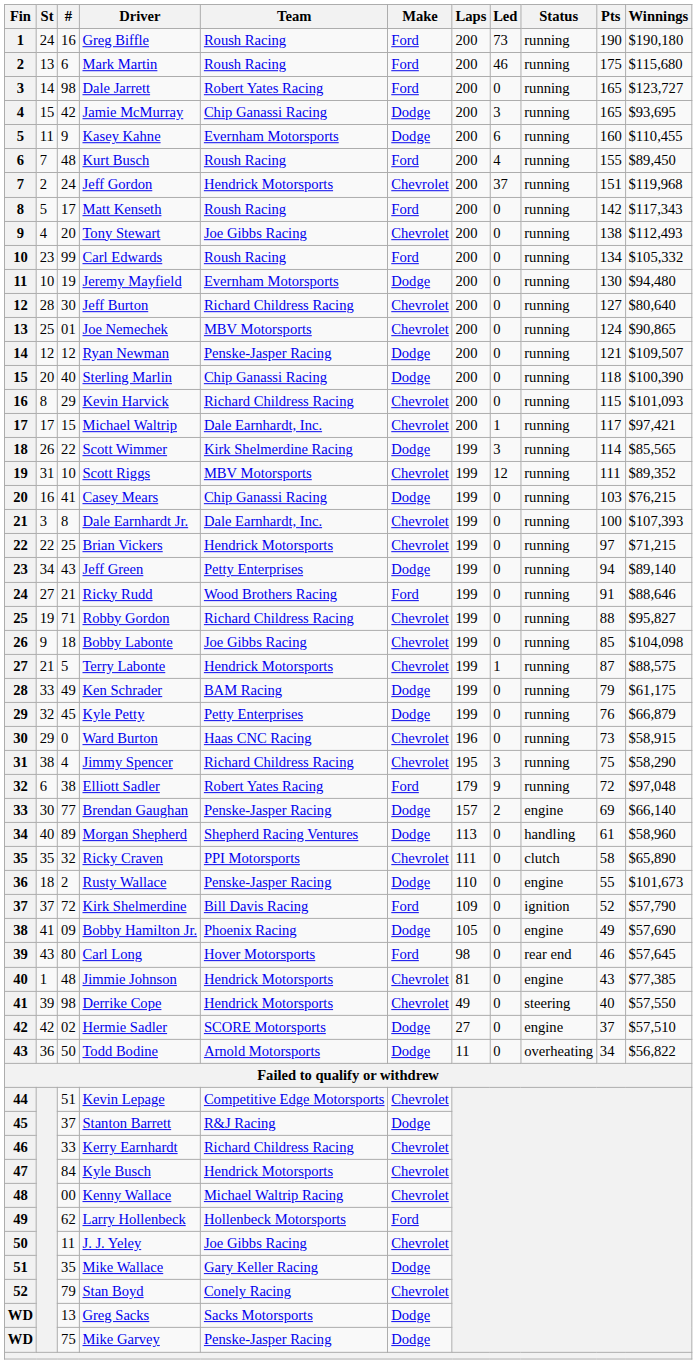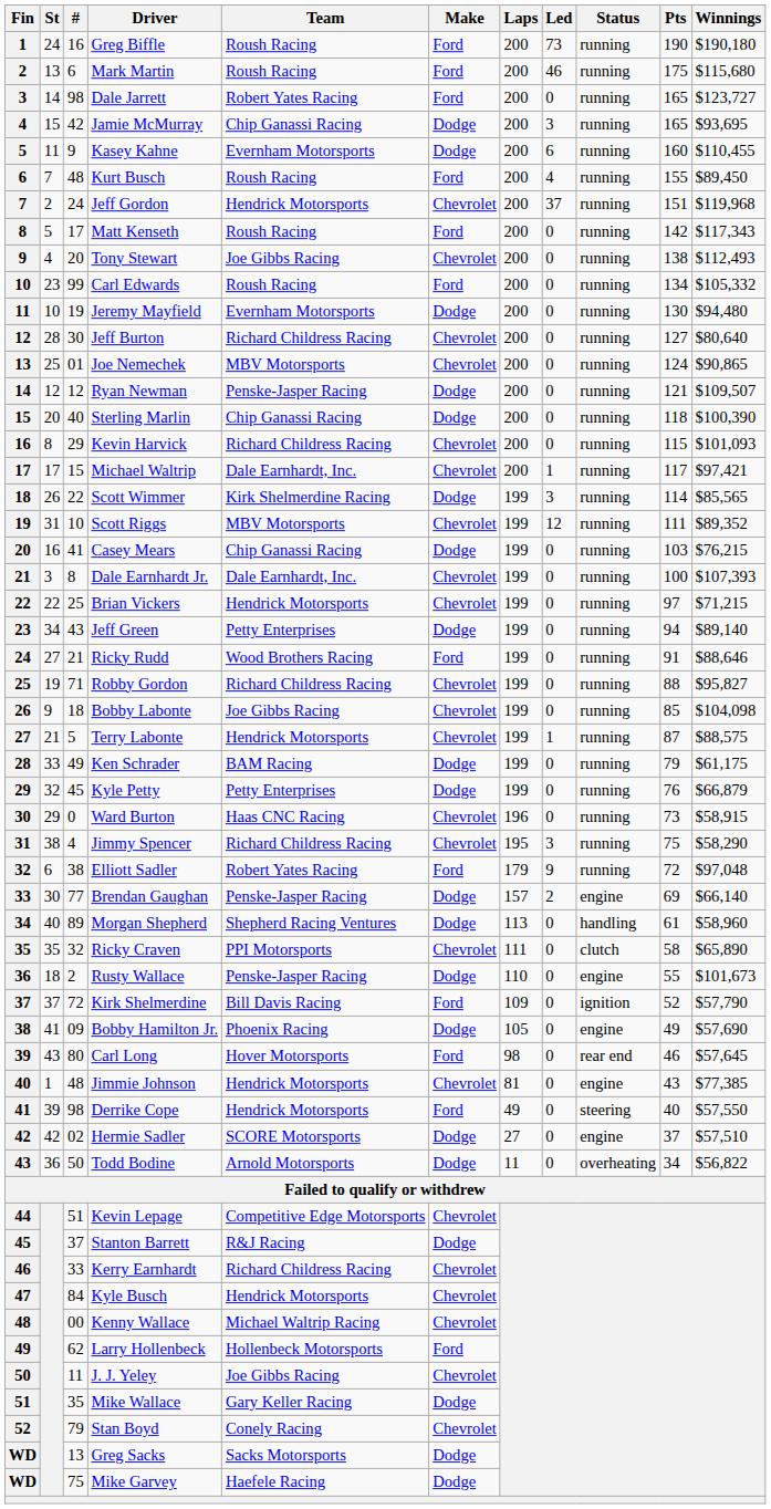Derrike Cope | Make: Chevrolet -> Ford
Mike Garvey | Team: Penske-Jasper Racing -> Haefele Racing
